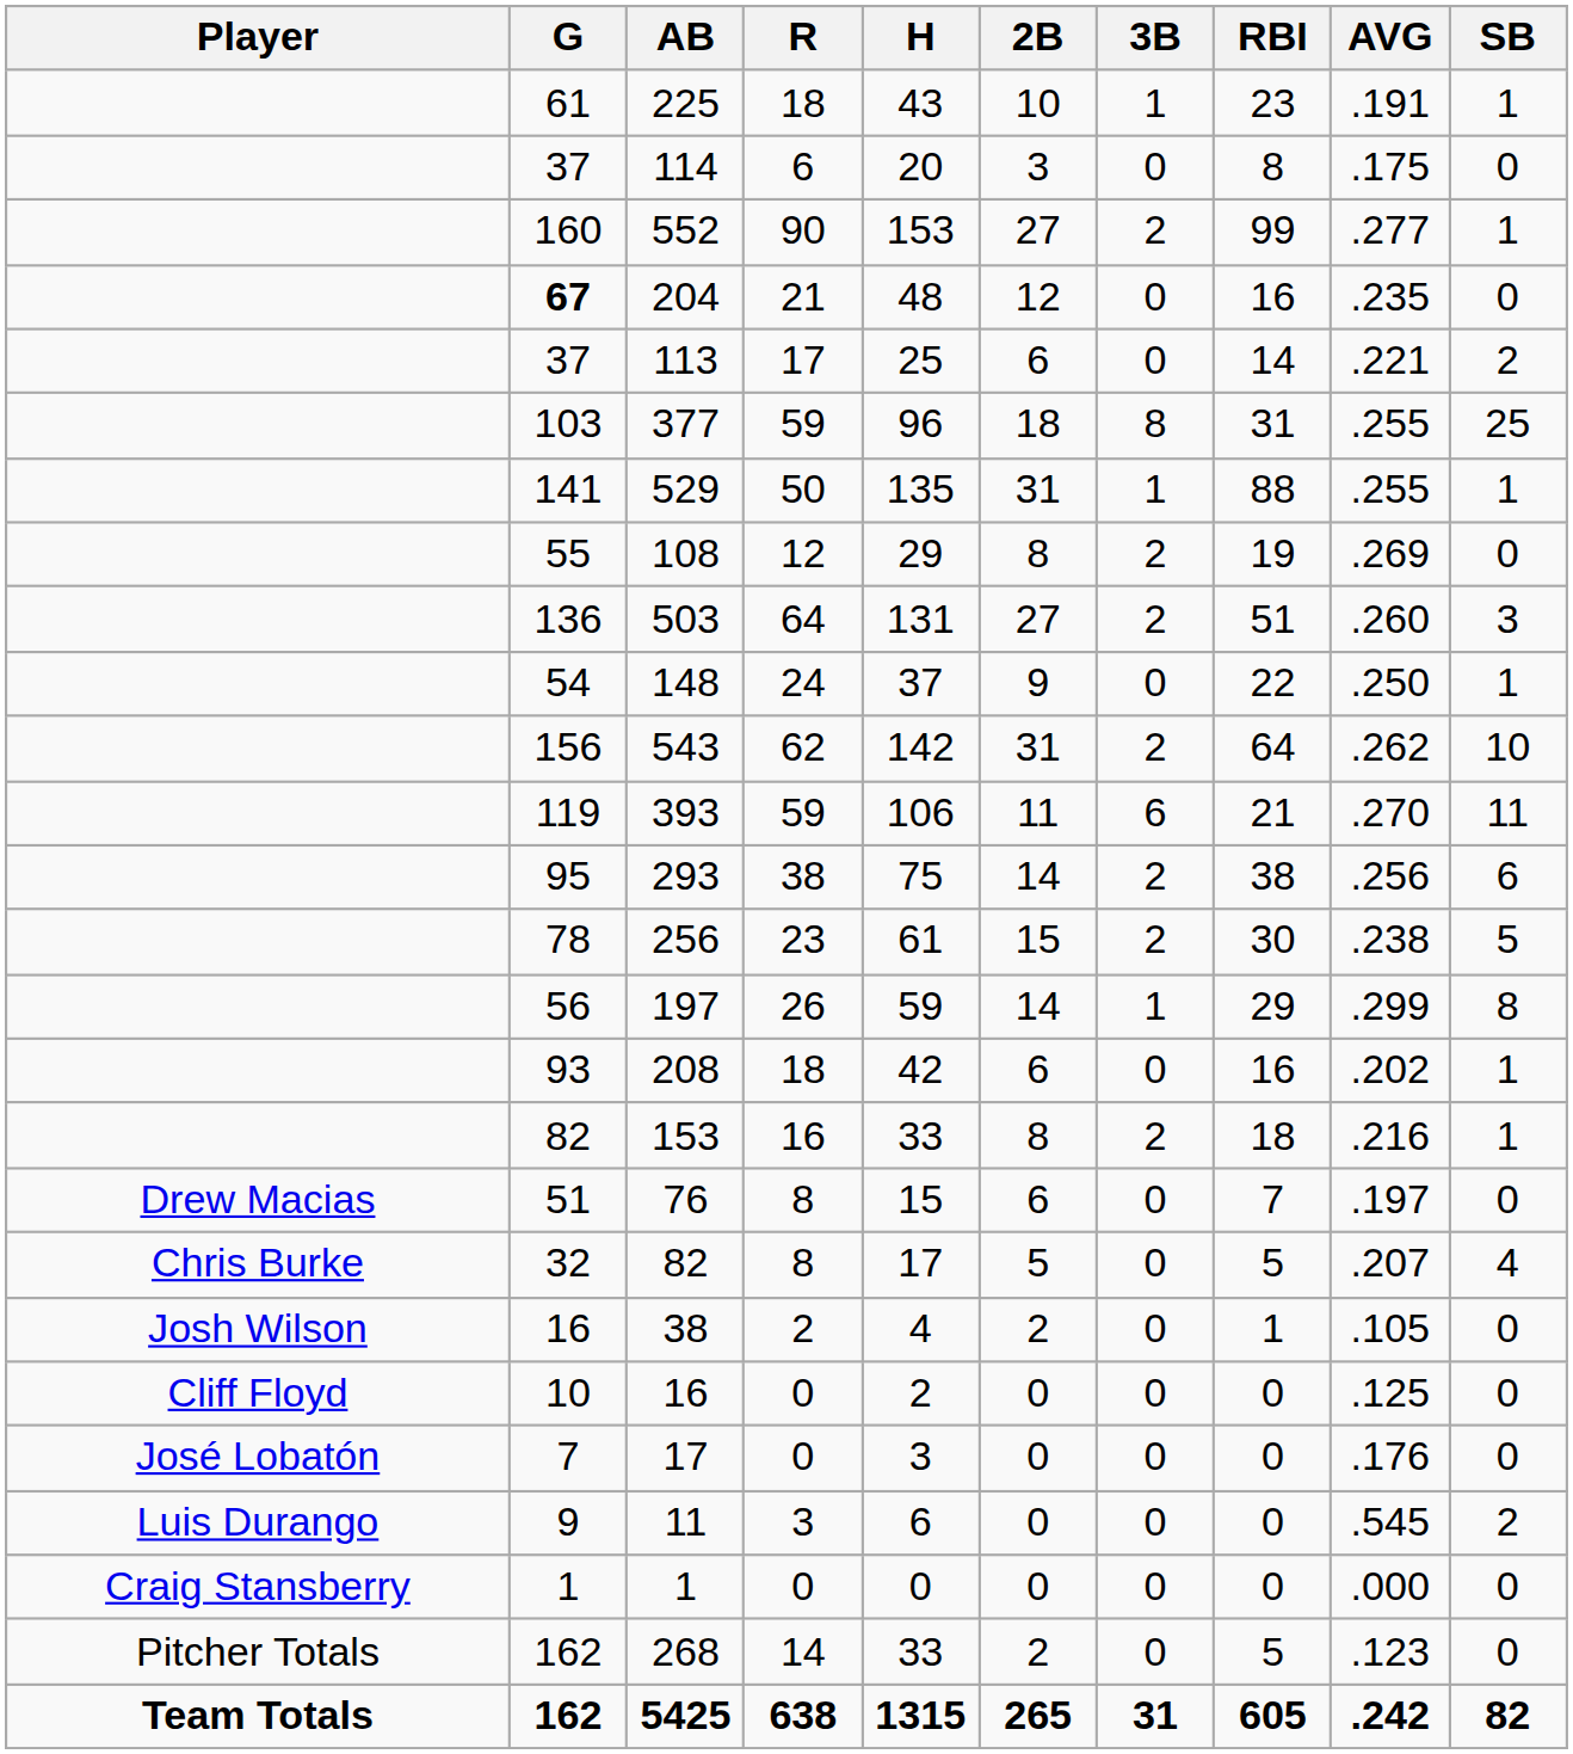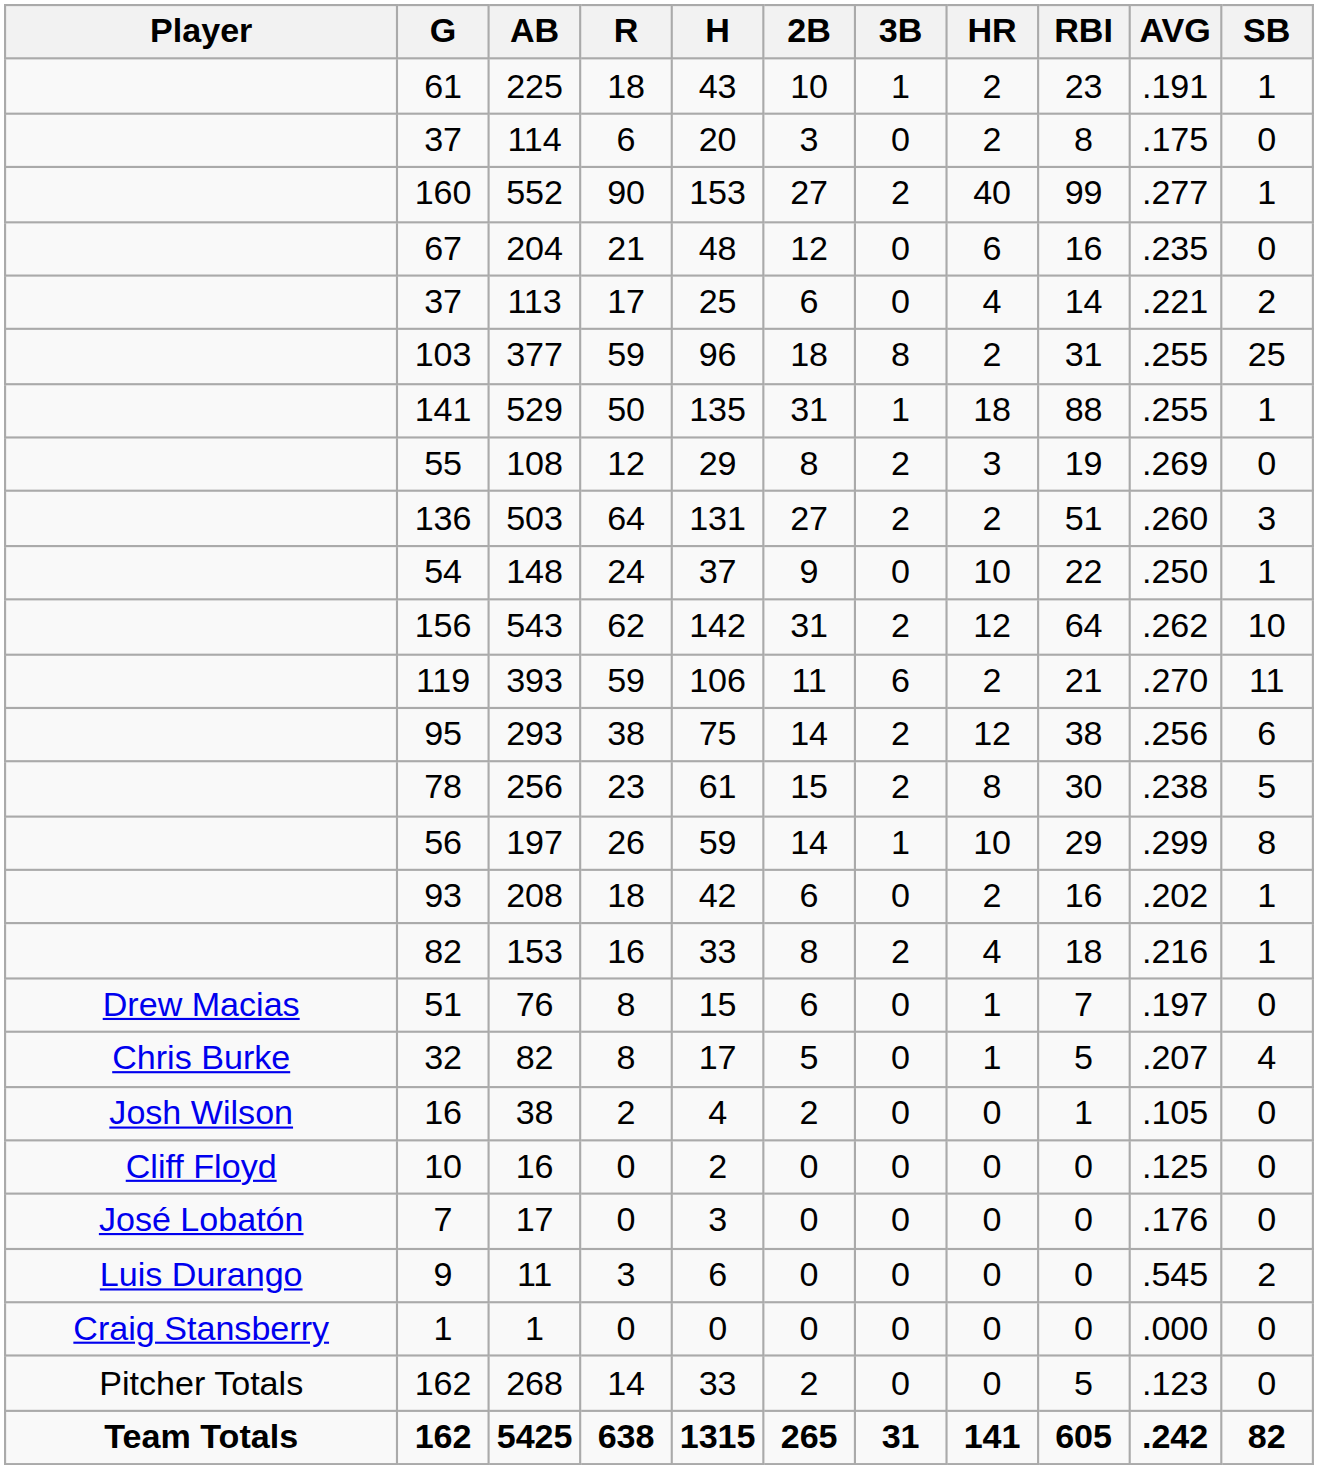+ column: HR | 2 | 2 | 40 | 6 | 4 | 2 | 18 | 3 | 2 | 10 | 12 | 2 | 12 | 8 | 10 | 2 | 4 | 1 | 1 | 0 | 0 | 0 | 0 | 0 | 0 | 141
204 | G: bold -> normal
